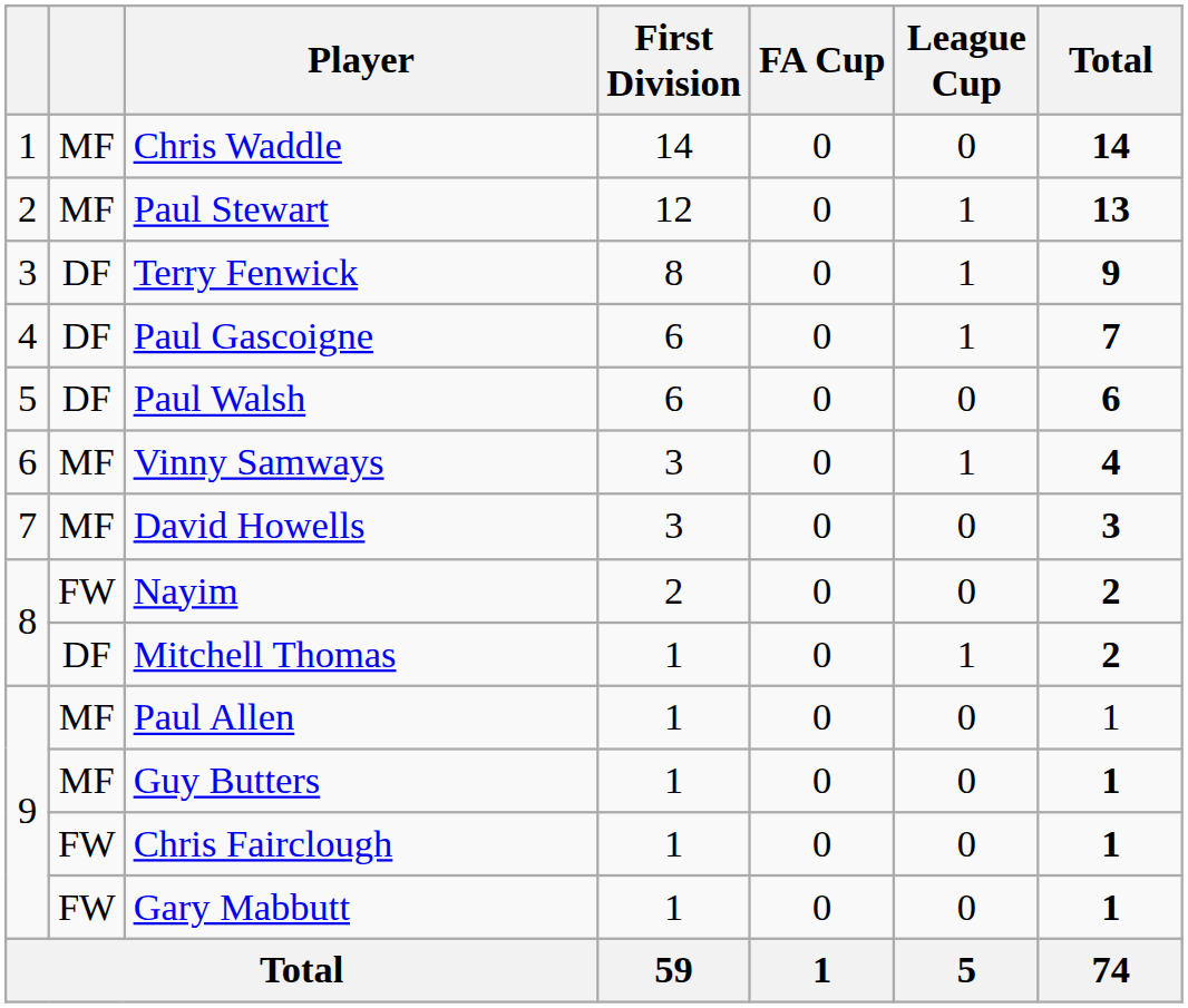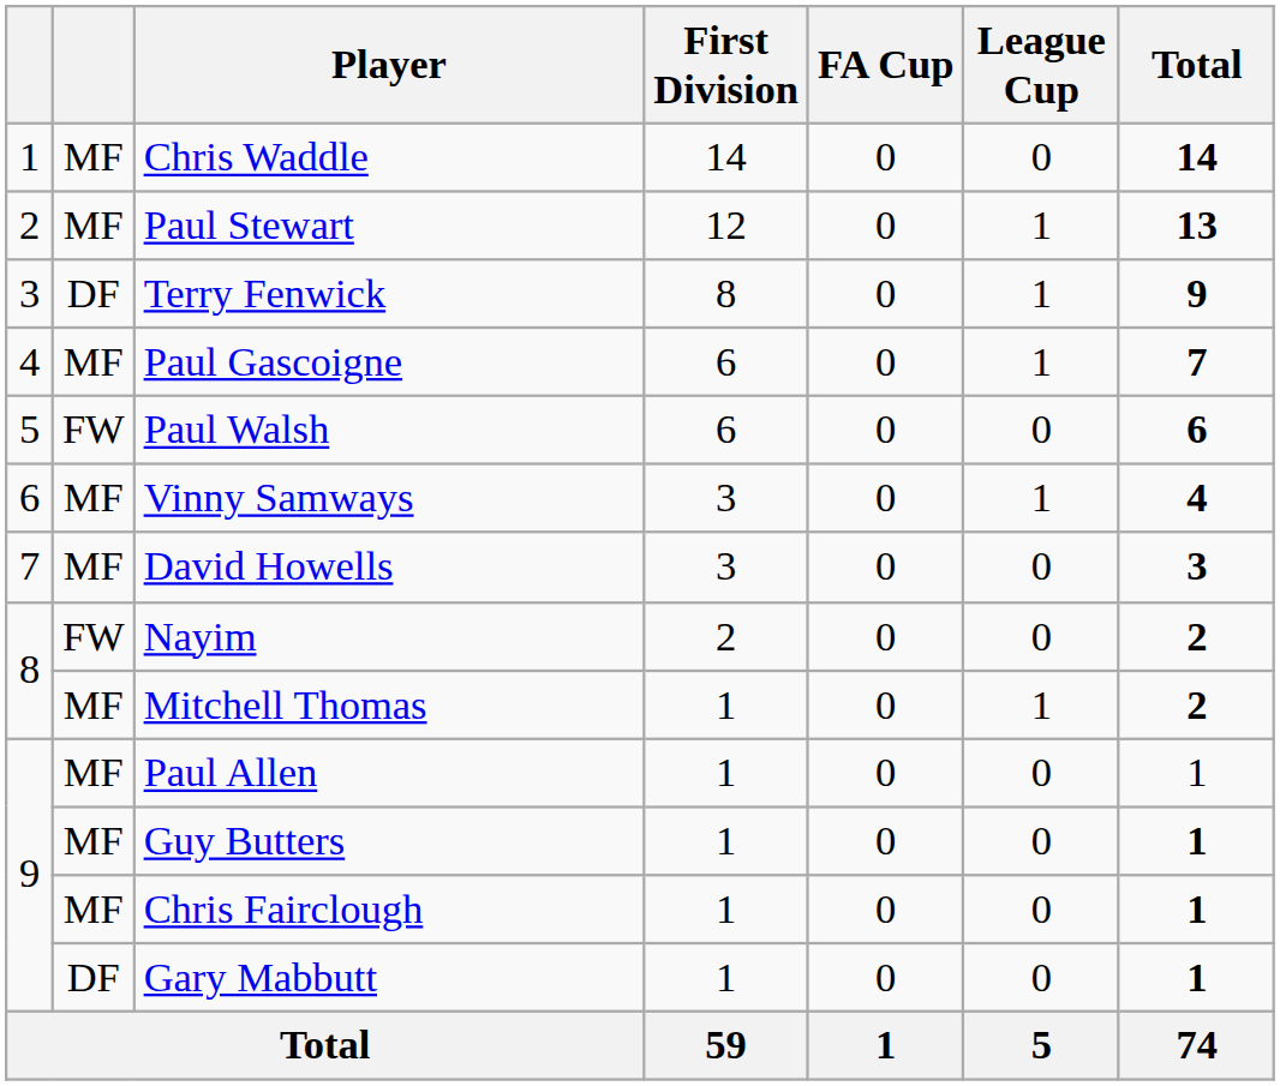Paul Gascoigne | column 2: DF -> MF
Paul Walsh | column 2: DF -> FW
Mitchell Thomas | column 2: DF -> MF
Chris Fairclough | column 2: FW -> MF
Gary Mabbutt | column 2: FW -> DF
